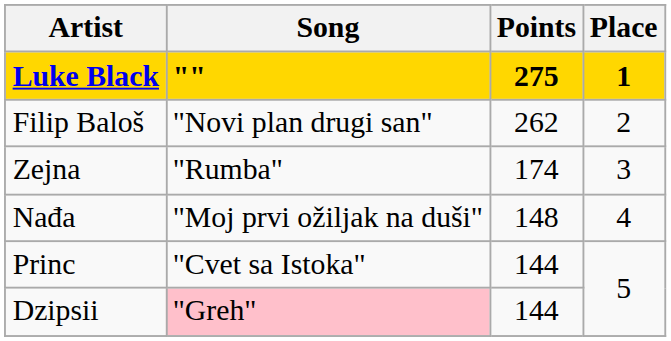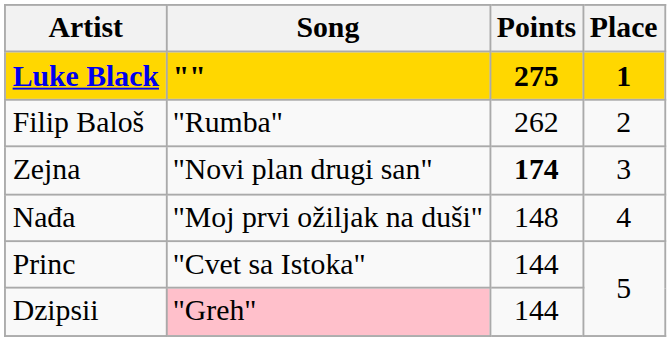Filip Baloš | Song: "Novi plan drugi san" -> "Rumba"
Zejna | Song: "Rumba" -> "Novi plan drugi san"
Zejna | Points: normal -> bold
